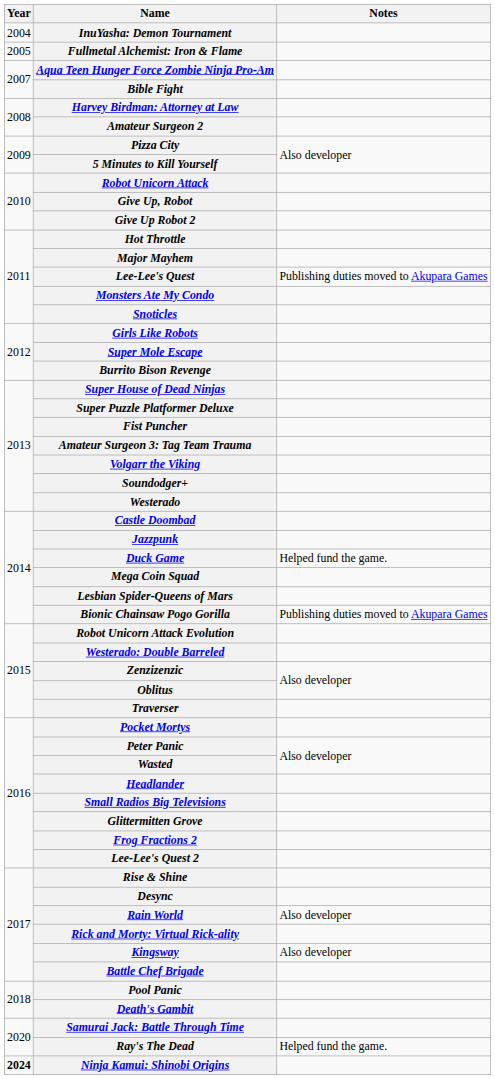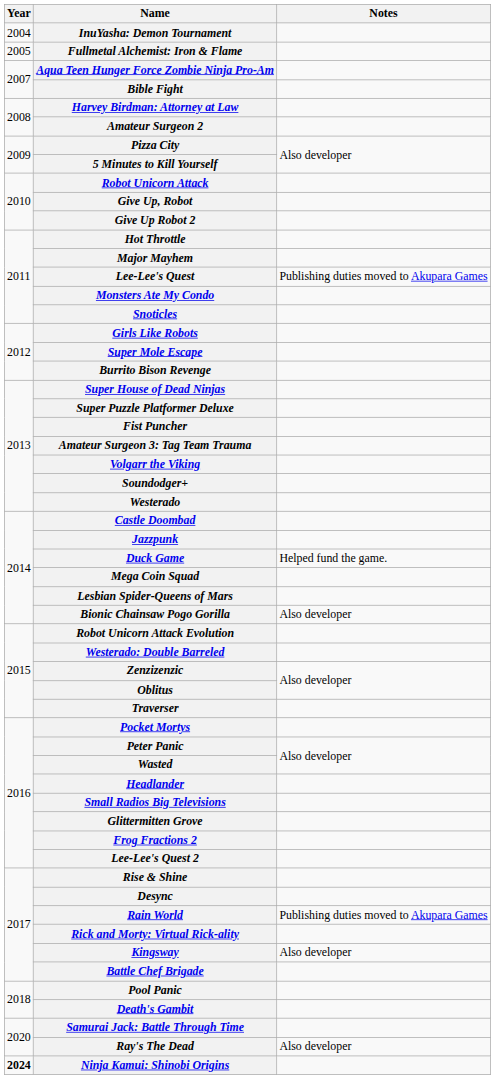Bionic Chainsaw Pogo Gorilla | Notes: Publishing duties moved to Akupara Games -> Also developer
Rain World | Notes: Also developer -> Publishing duties moved to Akupara Games
Ray's The Dead | Notes: Helped fund the game. -> Also developer
